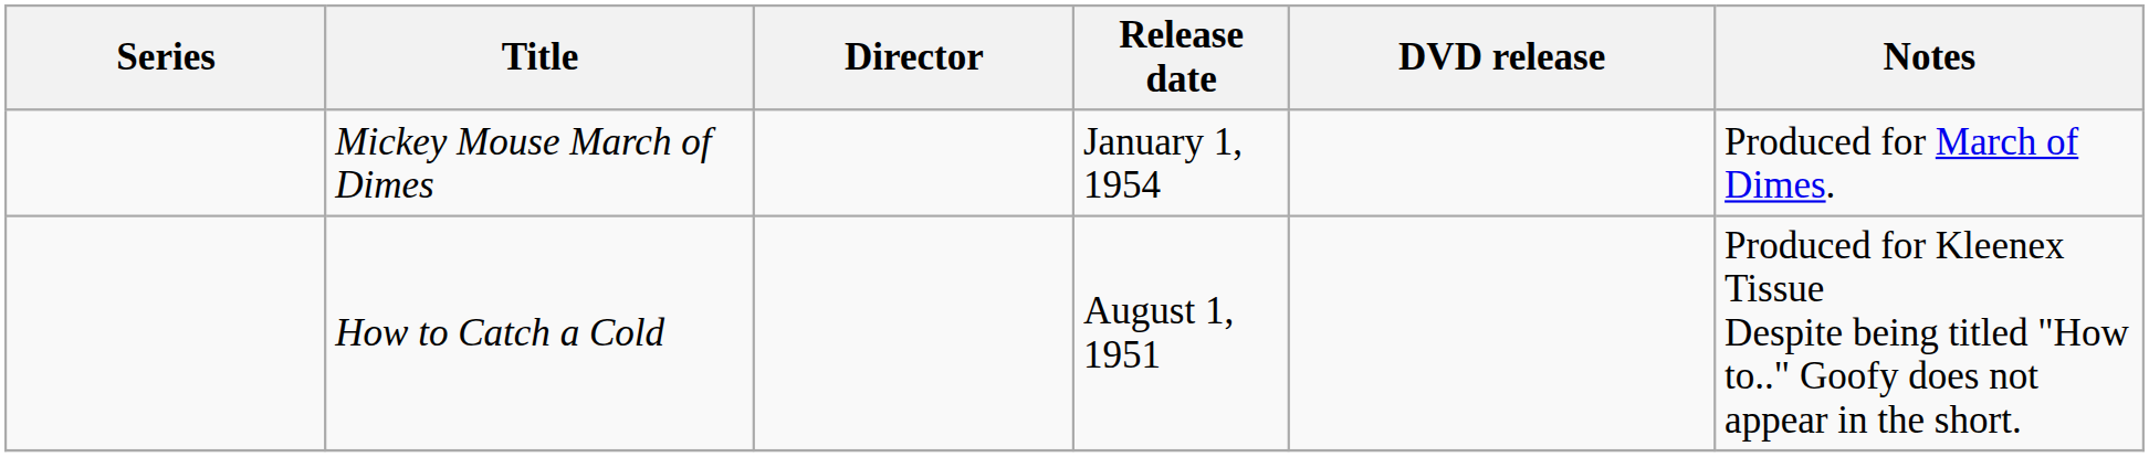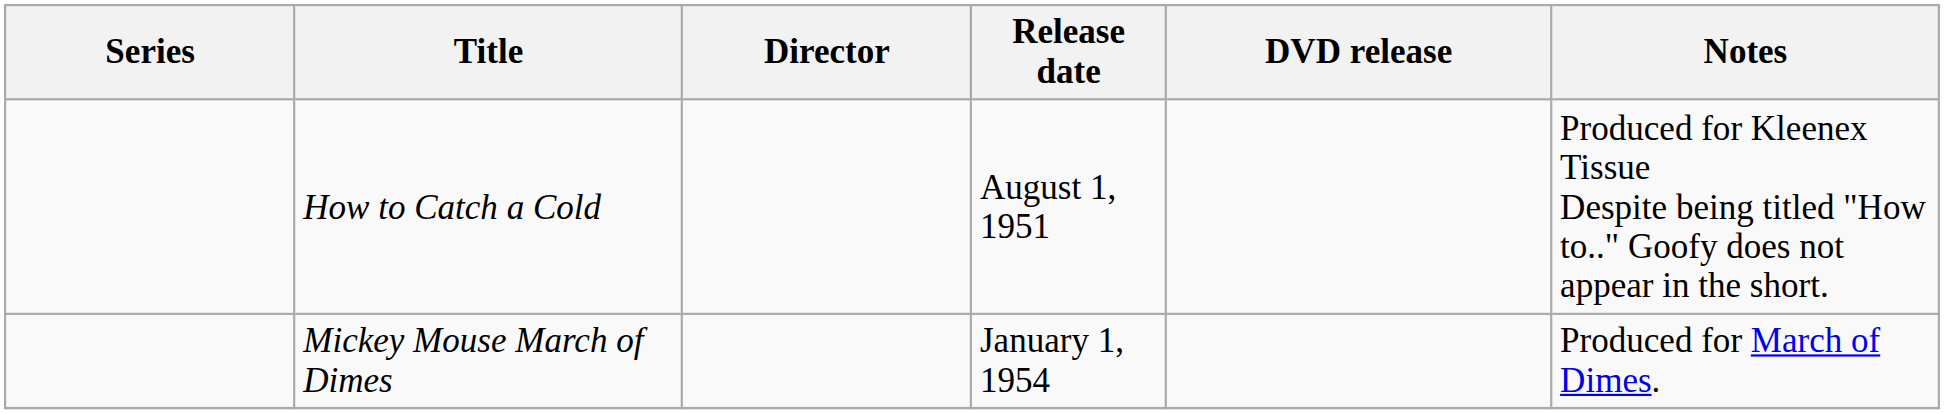rows swapped: How to Catch a Cold <-> Mickey Mouse March of Dimes
